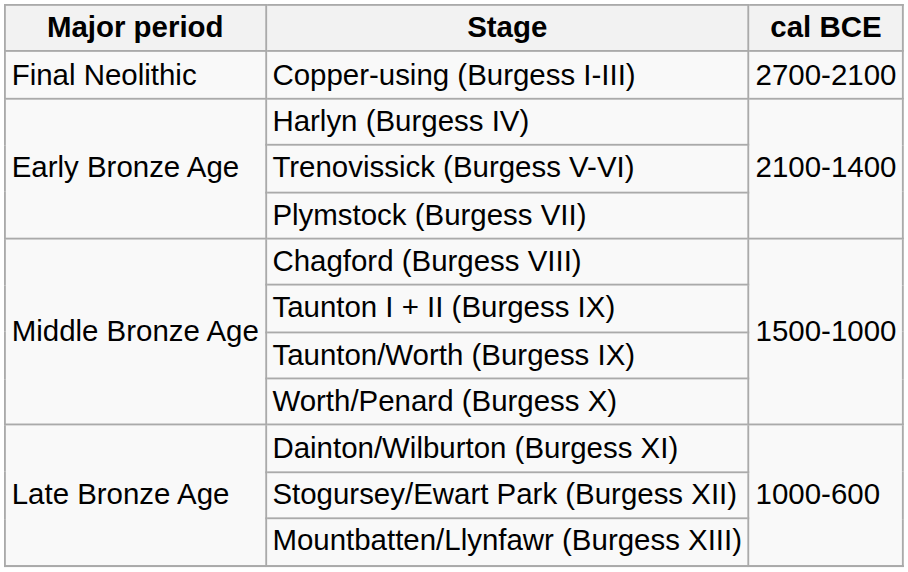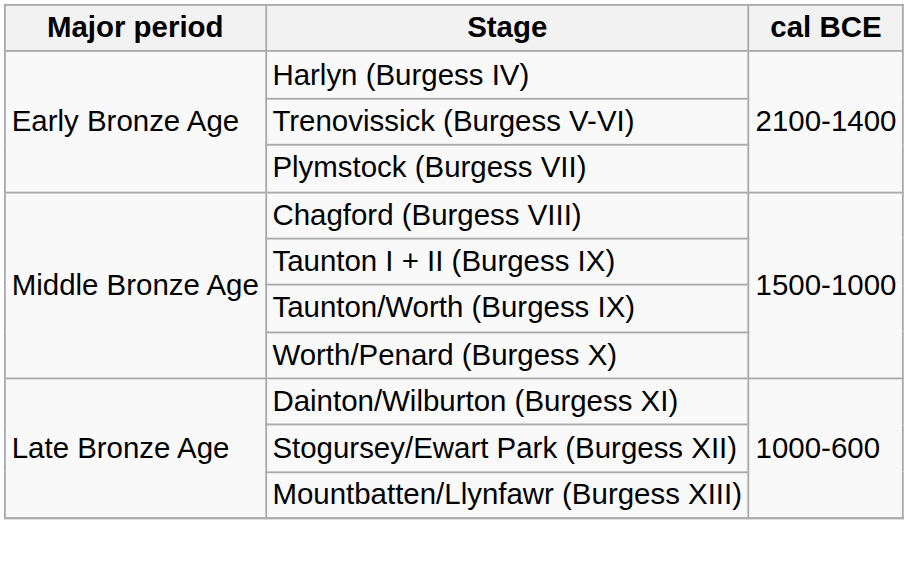- row: Final Neolithic | Copper-using (Burgess I-III) | 2700-2100
